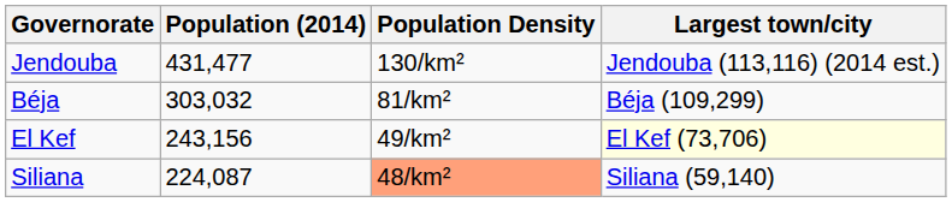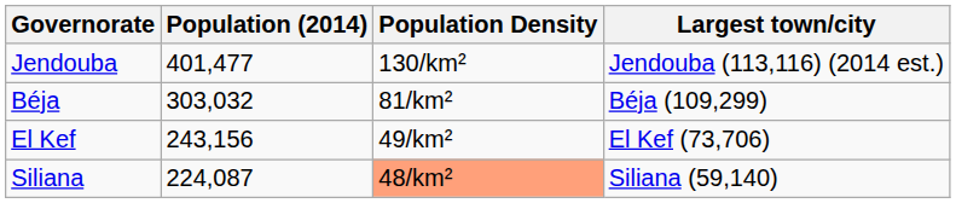Jendouba | Population (2014): 431,477 -> 401,477
El Kef | Largest town/city: lightyellow background -> no background
